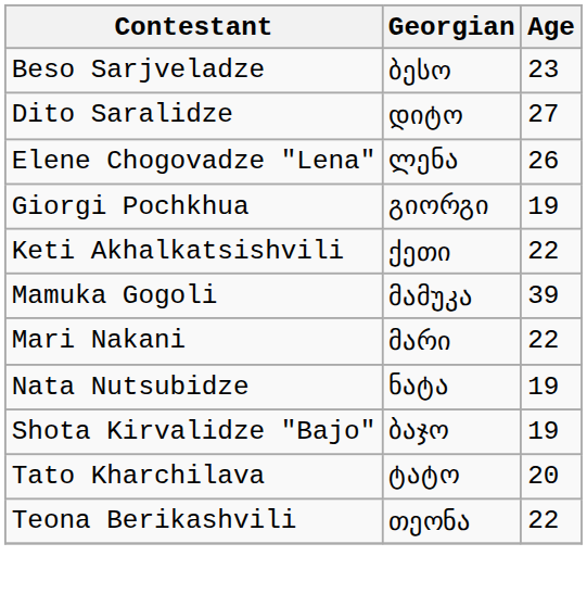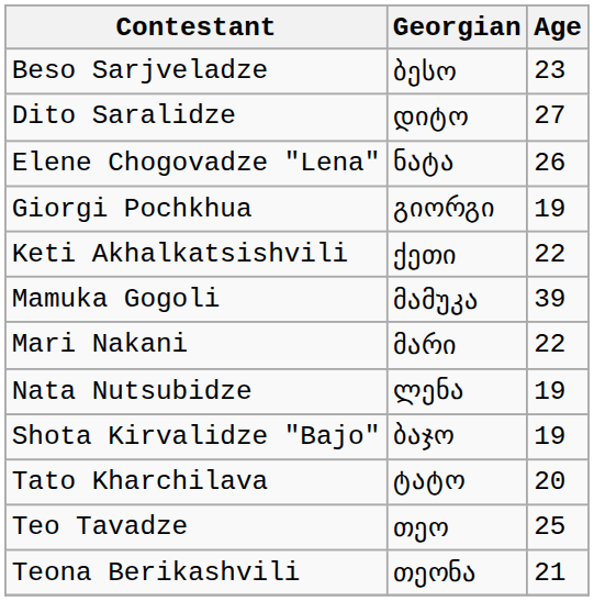Elene Chogovadze "Lena" | Georgian: ლენა -> ნატა
Nata Nutsubidze | Georgian: ნატა -> ლენა
+ row: Teo Tavadze | თეო | 25
Teona Berikashvili | Age: 22 -> 21
